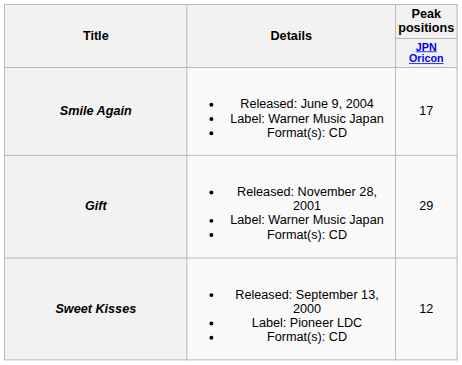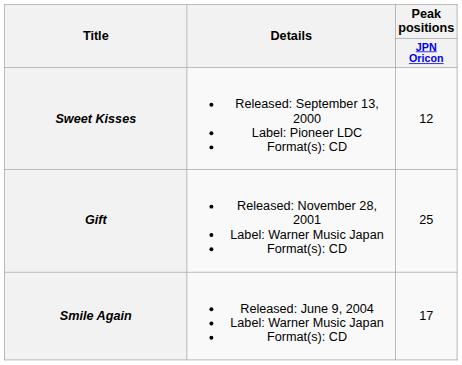rows swapped: Sweet Kisses <-> Smile Again
Gift | Peak positions / JPN Oricon: 29 -> 25
